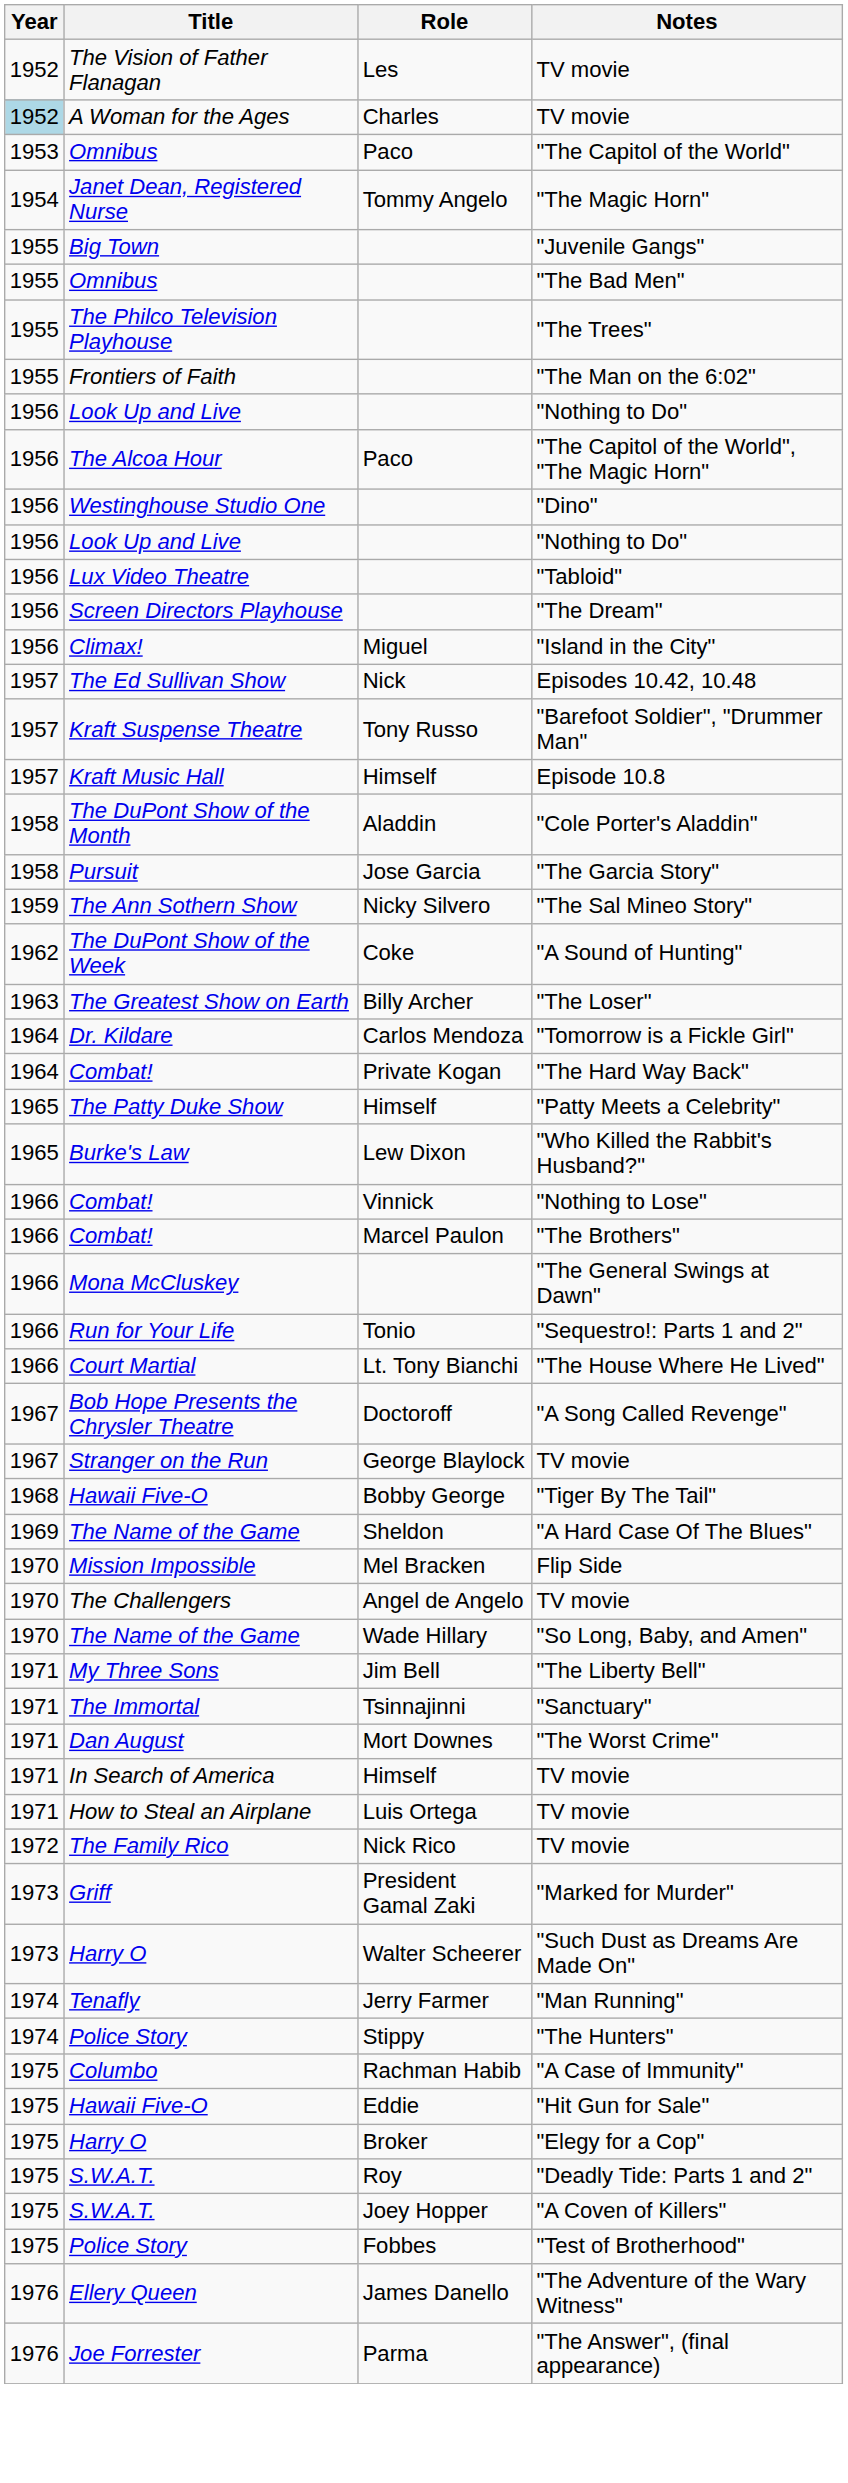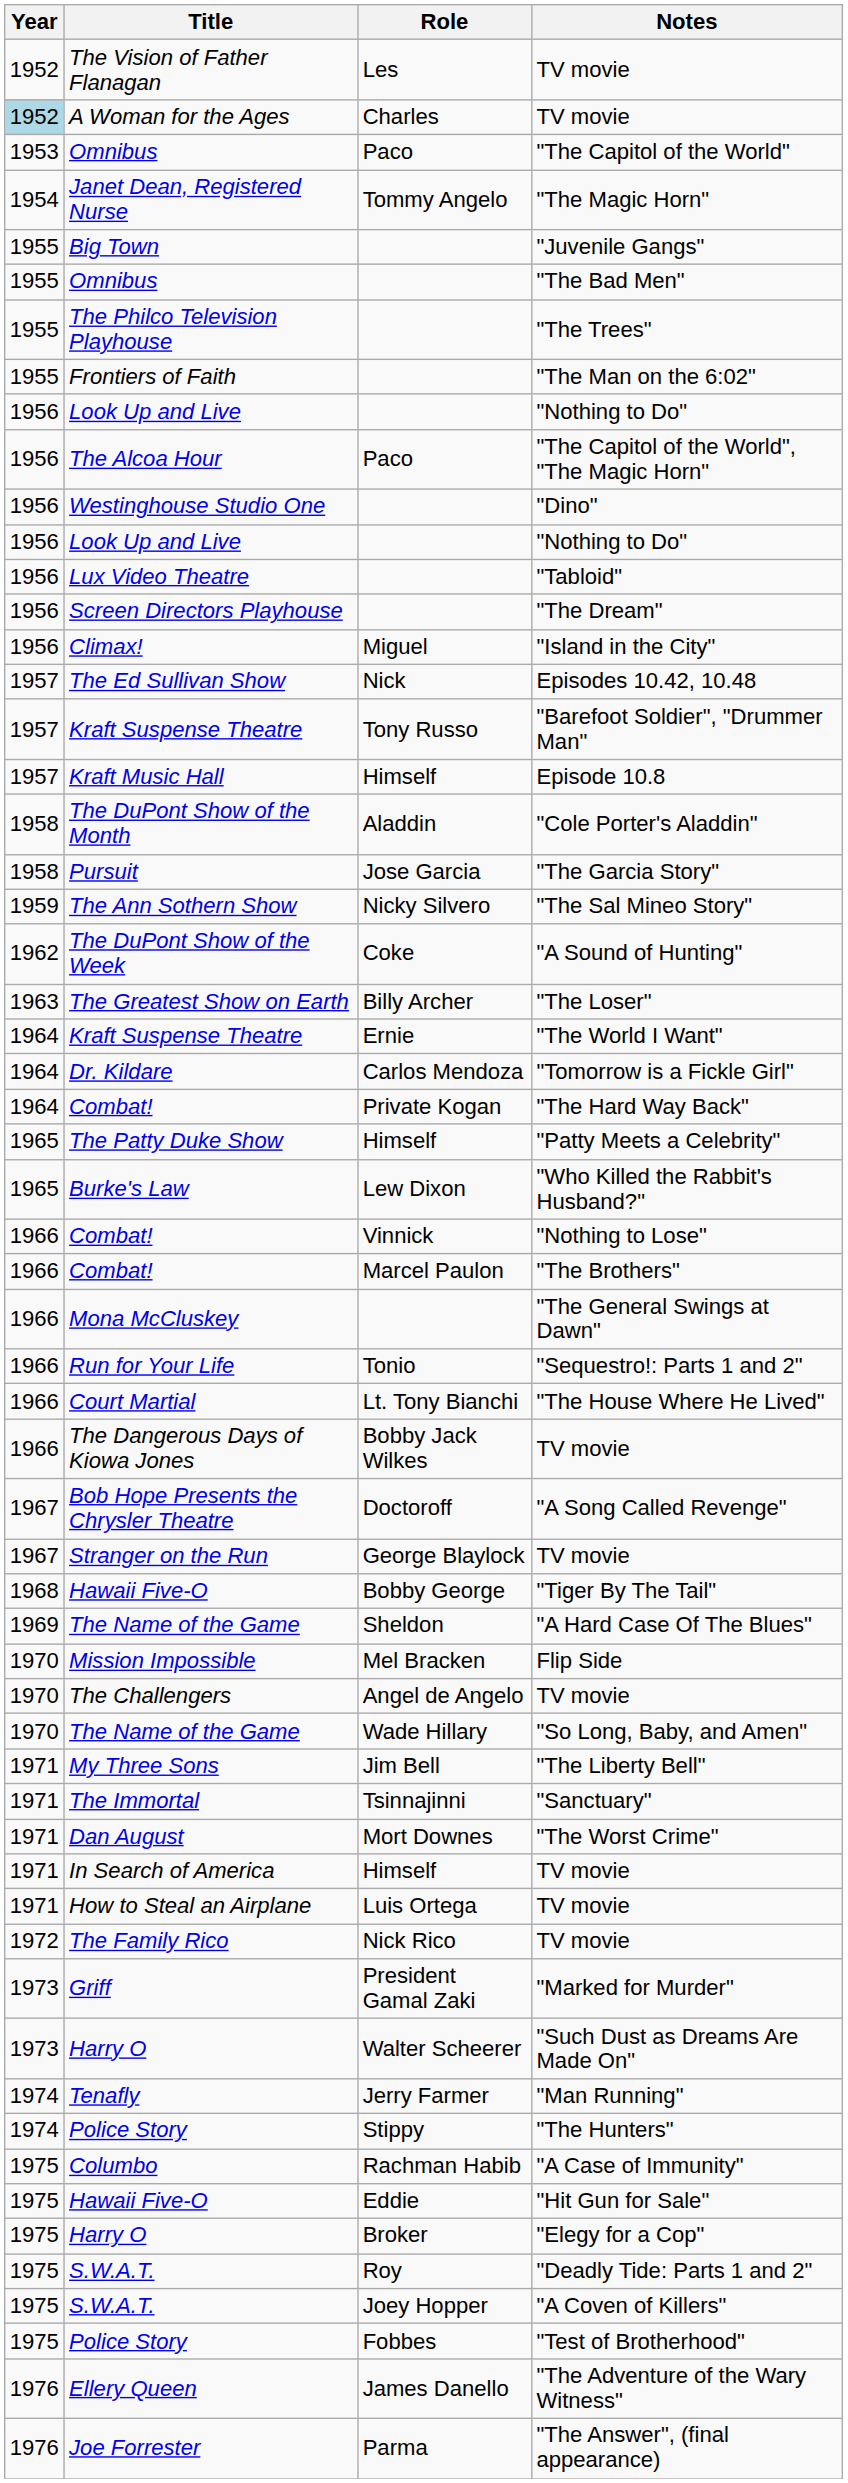+ row: 1964 | Kraft Suspense Theatre | Ernie | "The World I Want"
+ row: 1966 | The Dangerous Days of Kiowa Jones | Bobby Jack Wilkes | TV movie
